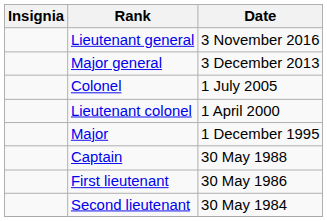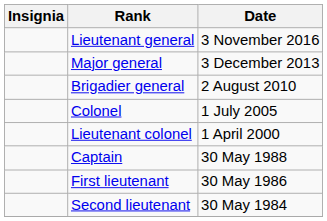+ row: Brigadier general | 2 August 2010
- row: Major | 1 December 1995
